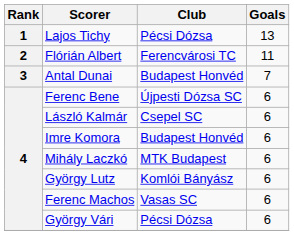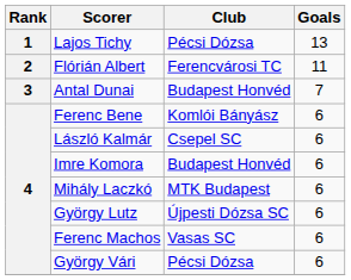Ferenc Bene | Club: Újpesti Dózsa SC -> Komlói Bányász
György Lutz | Club: Komlói Bányász -> Újpesti Dózsa SC
